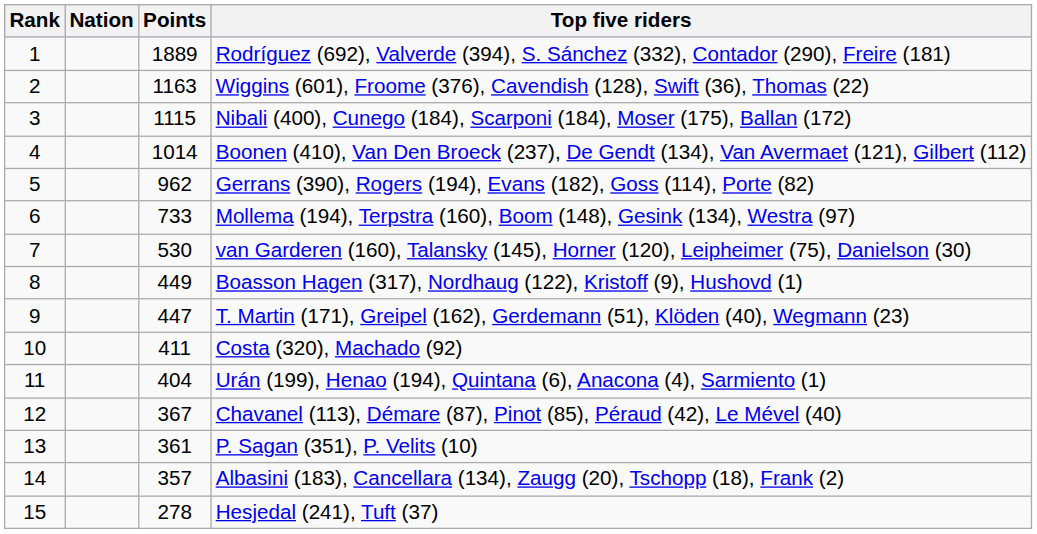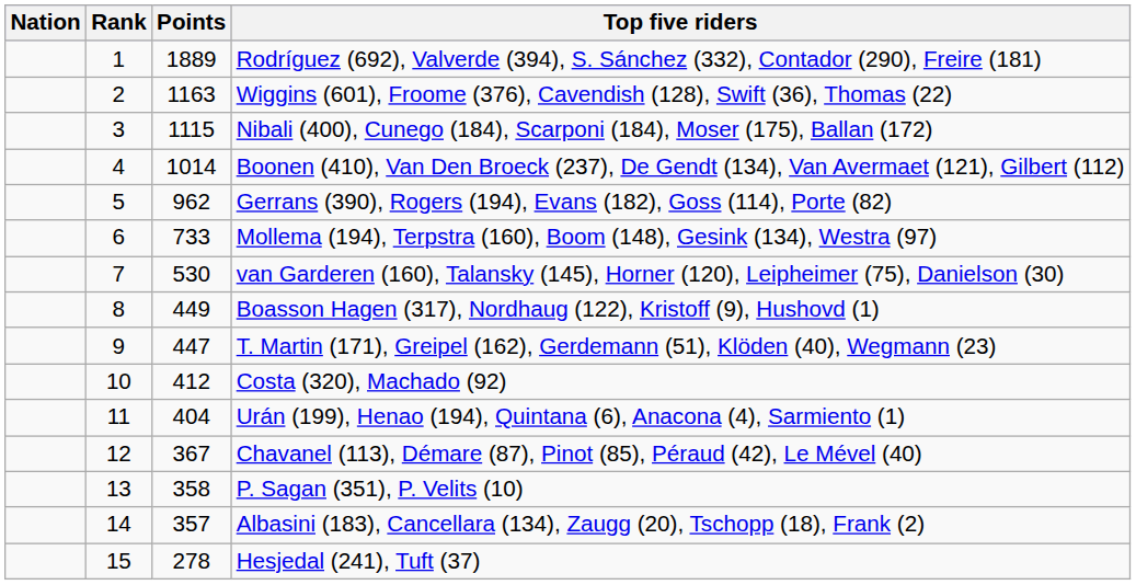columns swapped: Rank <-> Nation
Costa (320), Machado (92) | Points: 411 -> 412
P. Sagan (351), P. Velits (10) | Points: 361 -> 358
